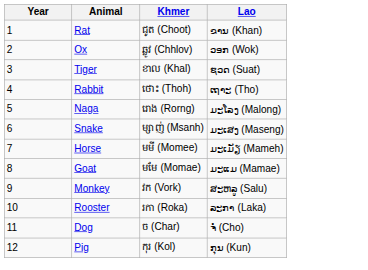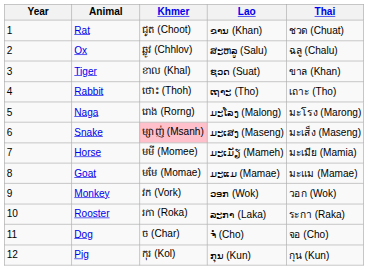+ column: Thai | ชวด (Chuat) | ฉลู (Chalu) | ขาล (Khan) | เถาะ (Tho) | มะโรง (Marong) | มะเส็ง (Maseng) | มะเมีย (Mamia) | มะแม (Mamae) | วอก (Wok) | ระกา (Raka) | จอ (Cho) | กุน (Kun)
Ox | Lao: ວອກ (Wok) -> ສະຫລູ (Salu)
Snake | Khmer: no background -> pink background
Monkey | Lao: ສະຫລູ (Salu) -> ວອກ (Wok)
